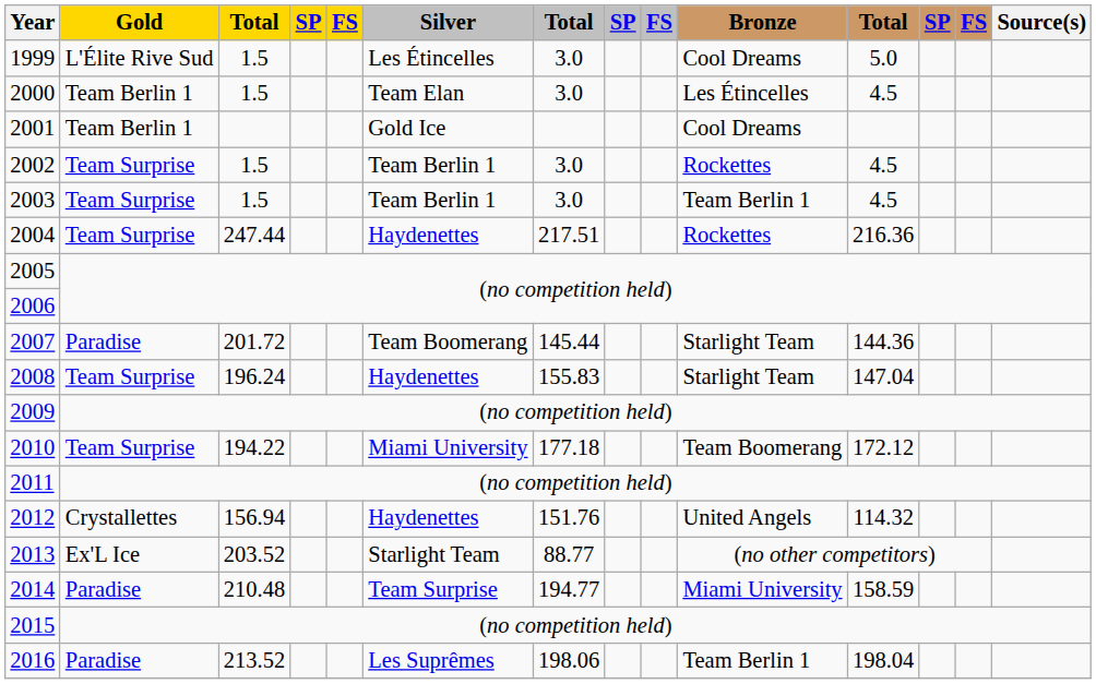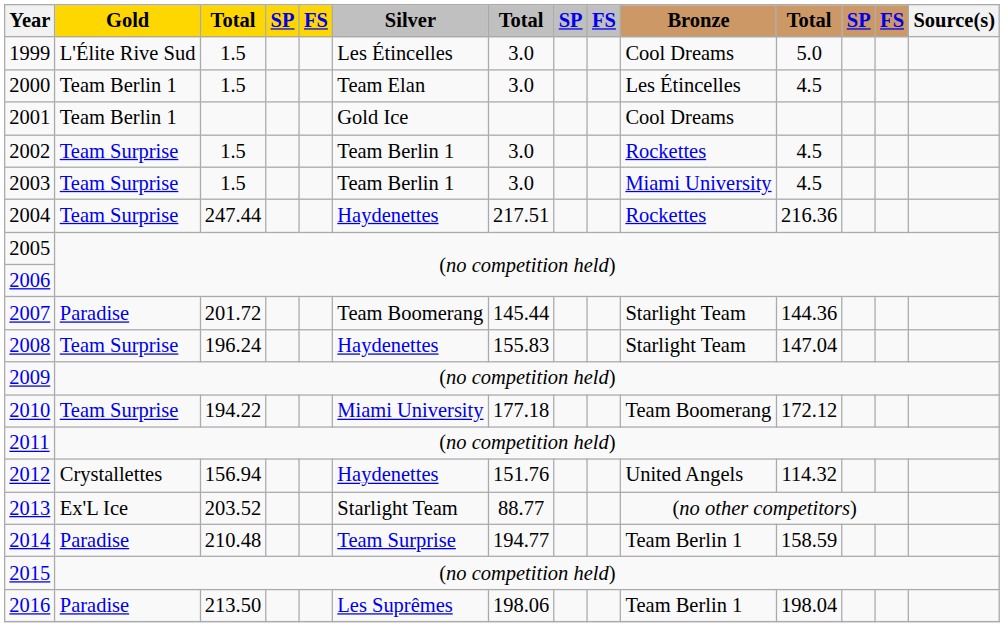2003 | Bronze: Team Berlin 1 -> Miami University
2014 | Bronze: Miami University -> Team Berlin 1
2016 | column 3: 213.52 -> 213.50
